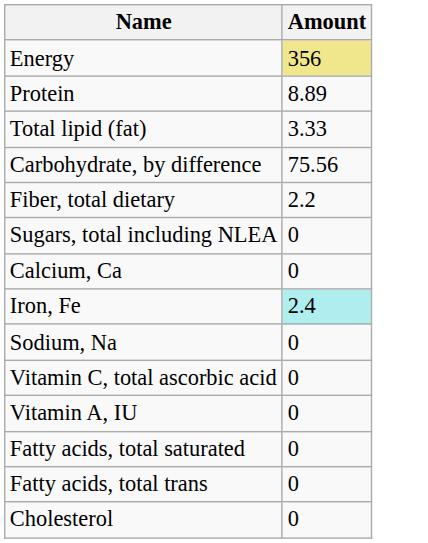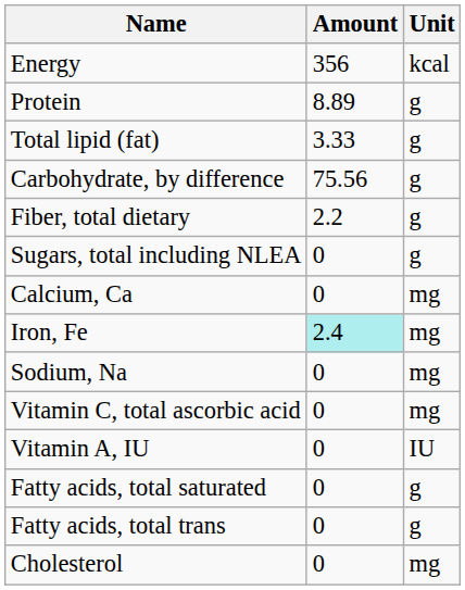+ column: Unit | kcal | g | g | g | g | g | mg | mg | mg | mg | IU | g | g | mg
Energy | Amount: khaki background -> no background
